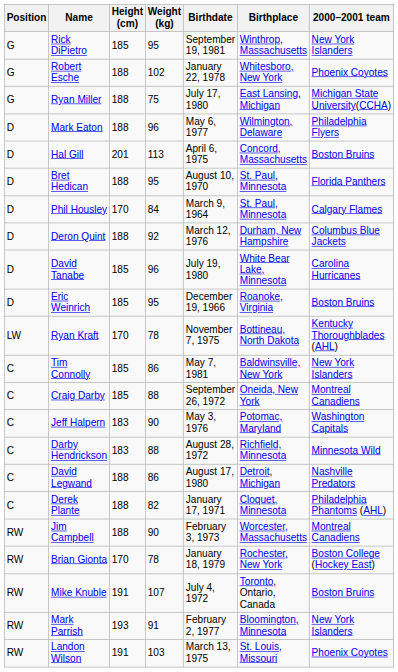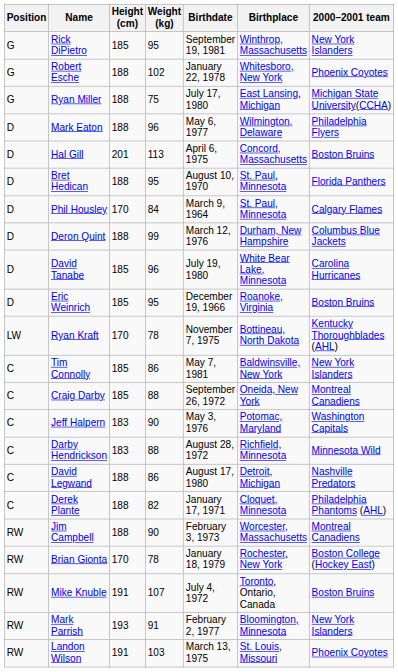Deron Quint | Weight (kg): 92 -> 99
